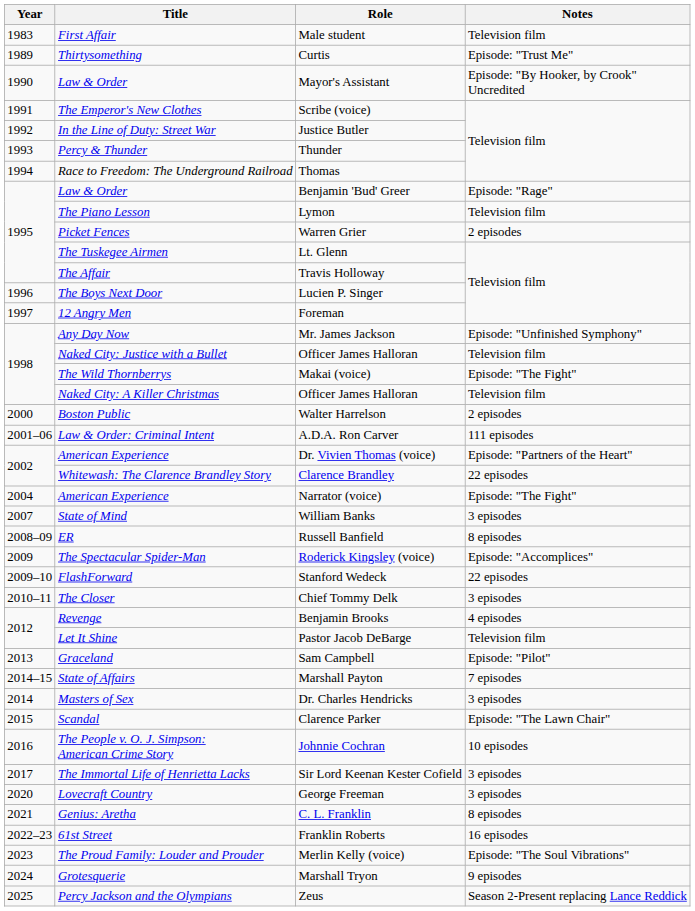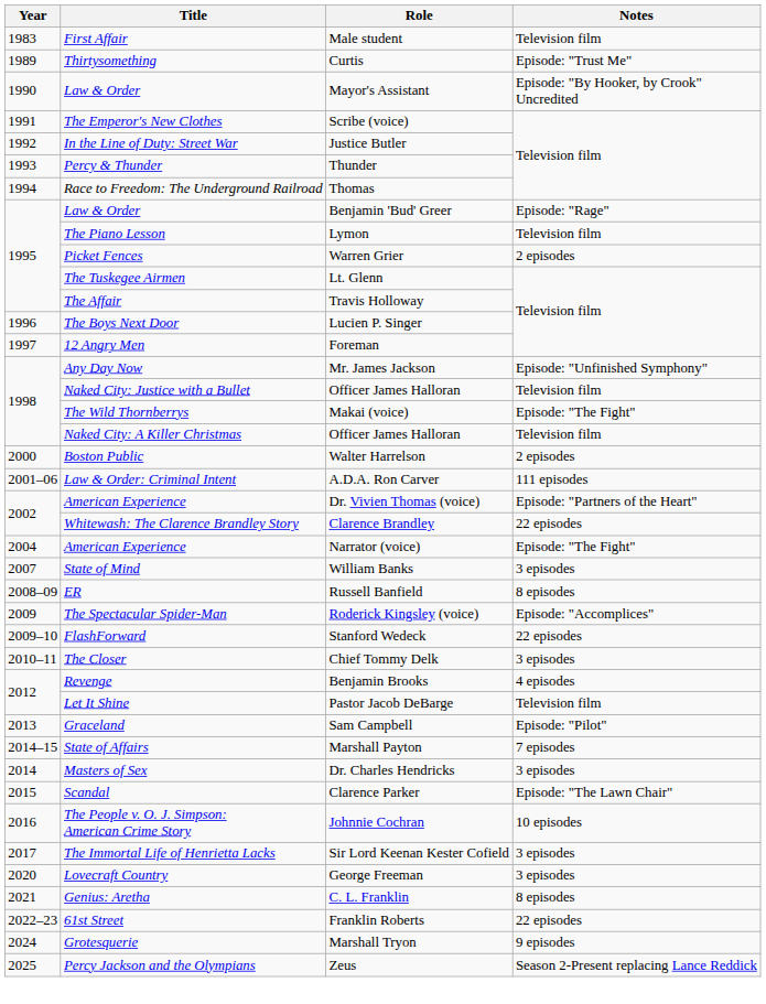Franklin Roberts | Notes: 16 episodes -> 22 episodes
- row: 2023 | The Proud Family: Louder and Prouder | Merlin Kelly (voice) | Episode: "The Soul Vibrations"
